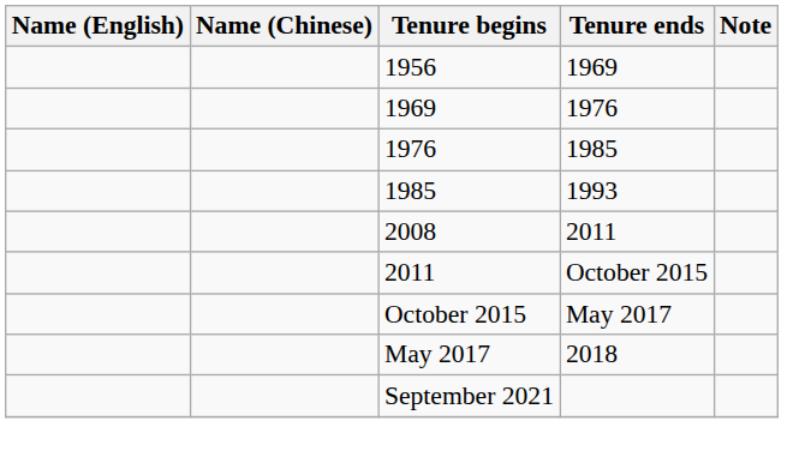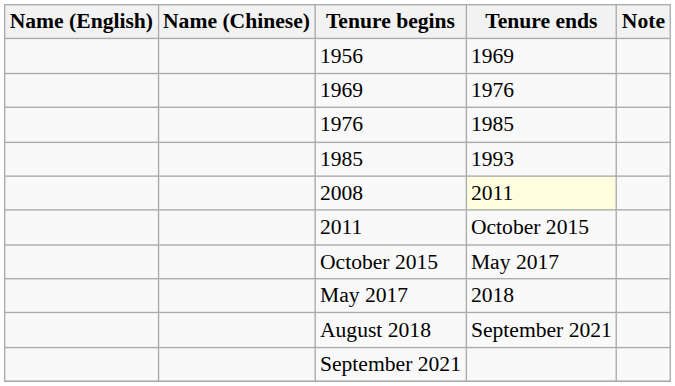2008 | Tenure ends: no background -> lightyellow background
+ row: August 2018 | September 2021
